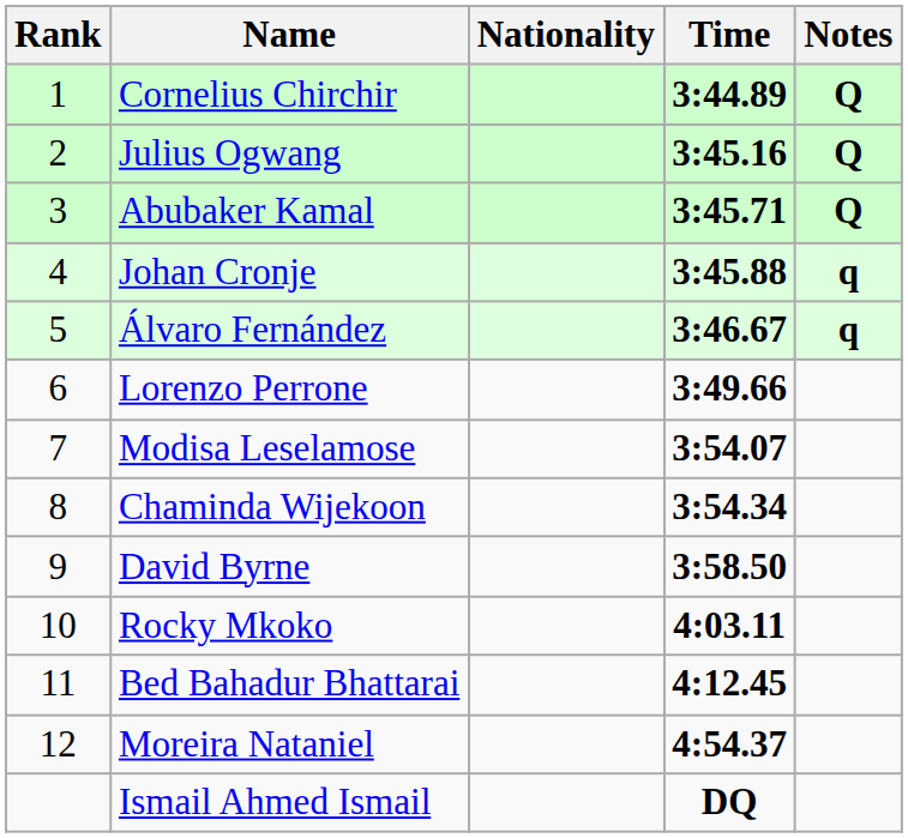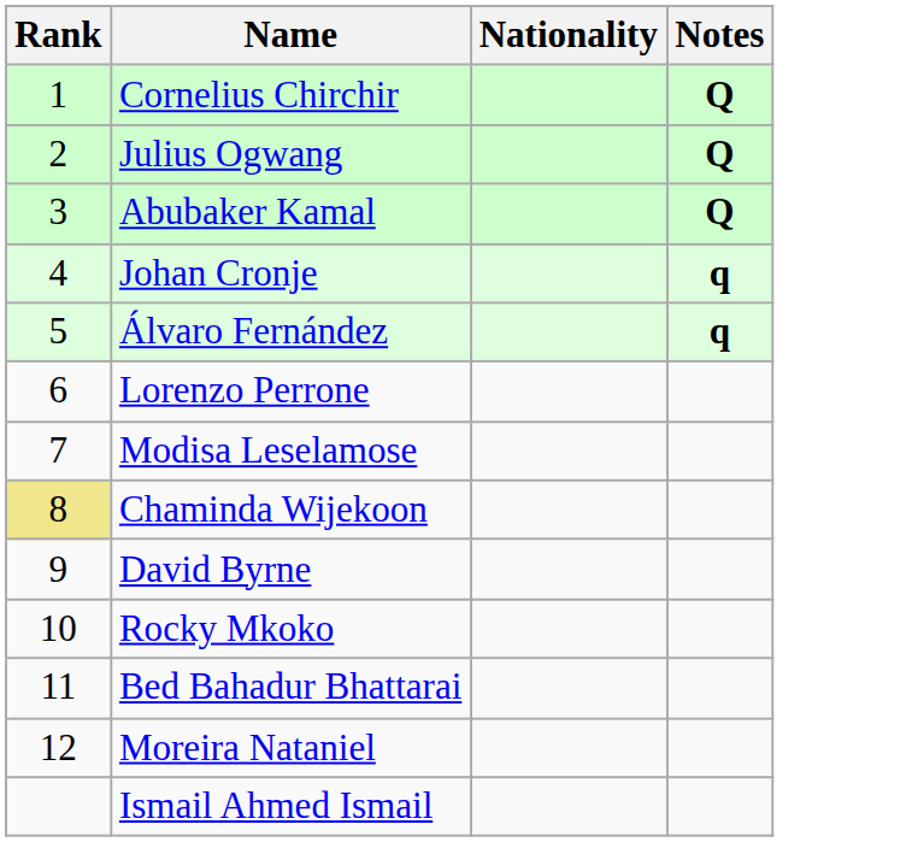- column: Time | 3:44.89 | 3:45.16 | 3:45.71 | 3:45.88 | 3:46.67 | 3:49.66 | 3:54.07 | 3:54.34 | 3:58.50 | 4:03.11 | 4:12.45 | 4:54.37 | DQ
Chaminda Wijekoon | Rank: no background -> khaki background
